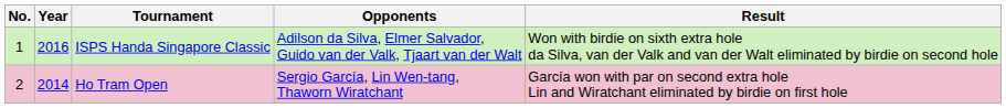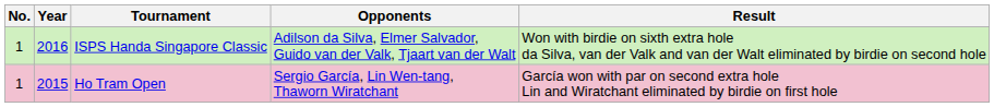Ho Tram Open | No.: 2 -> 1
Ho Tram Open | Year: 2014 -> 2015
